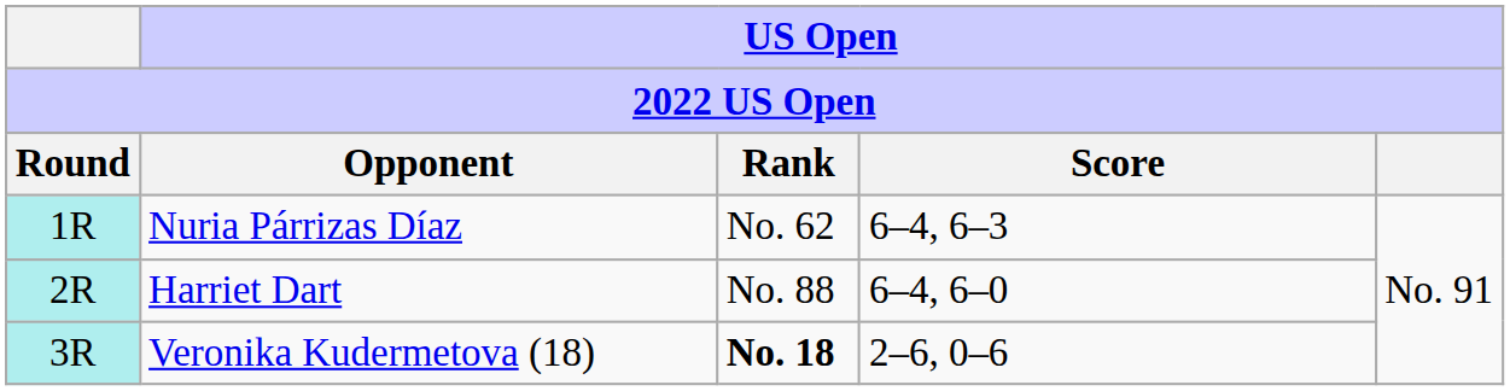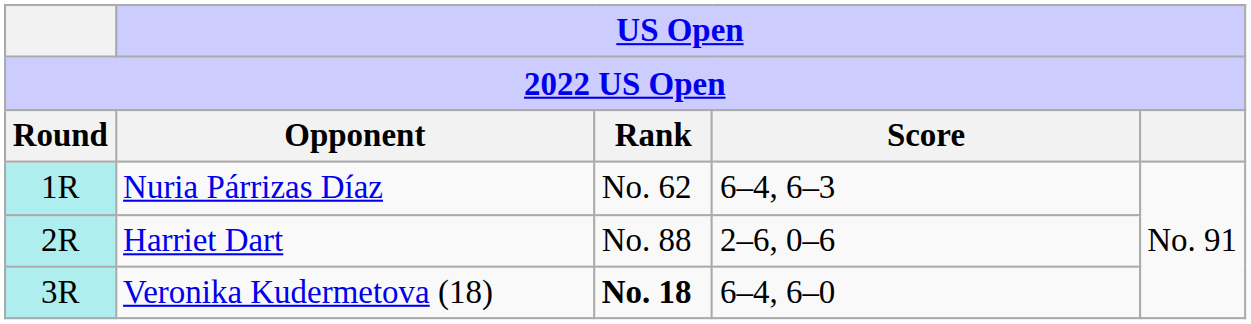Harriet Dart | US Open / Score: 6–4, 6–0 -> 2–6, 0–6
Veronika Kudermetova (18) | US Open / Score: 2–6, 0–6 -> 6–4, 6–0
